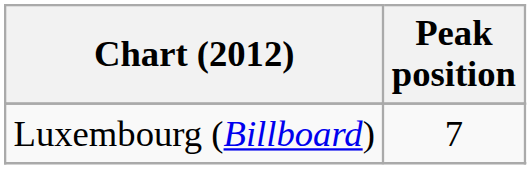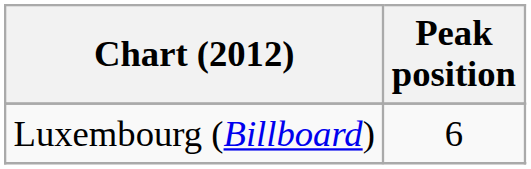Luxembourg (Billboard) | Peak position: 7 -> 6
